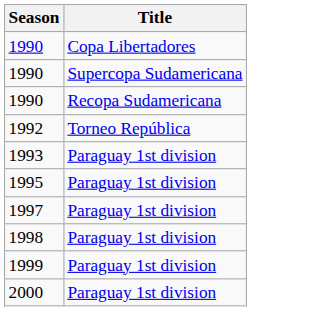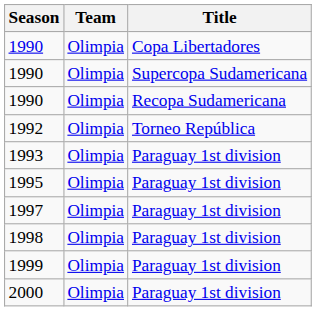+ column: Team | Olimpia | Olimpia | Olimpia | Olimpia | Olimpia | Olimpia | Olimpia | Olimpia | Olimpia | Olimpia
